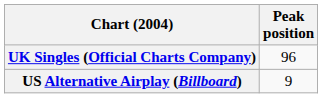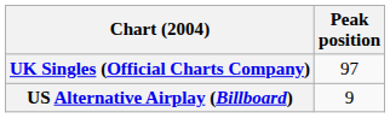UK Singles (Official Charts Company) | Peak position: 96 -> 97
